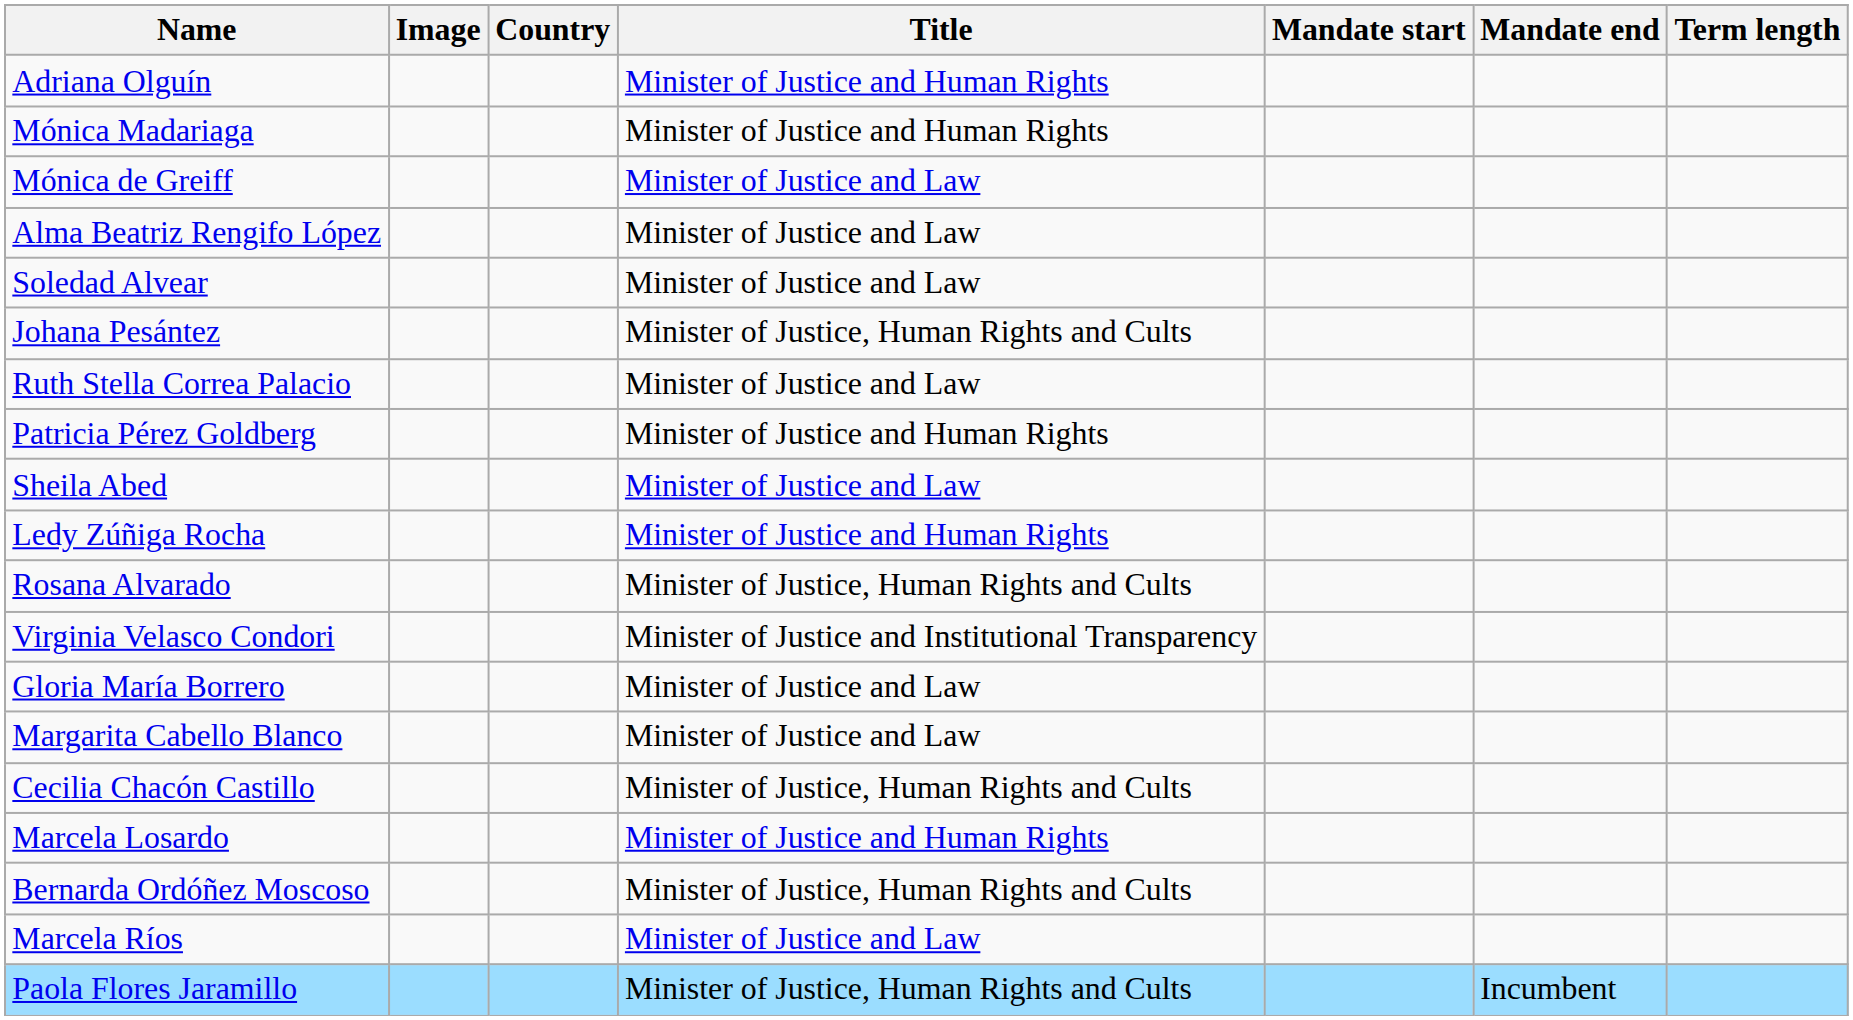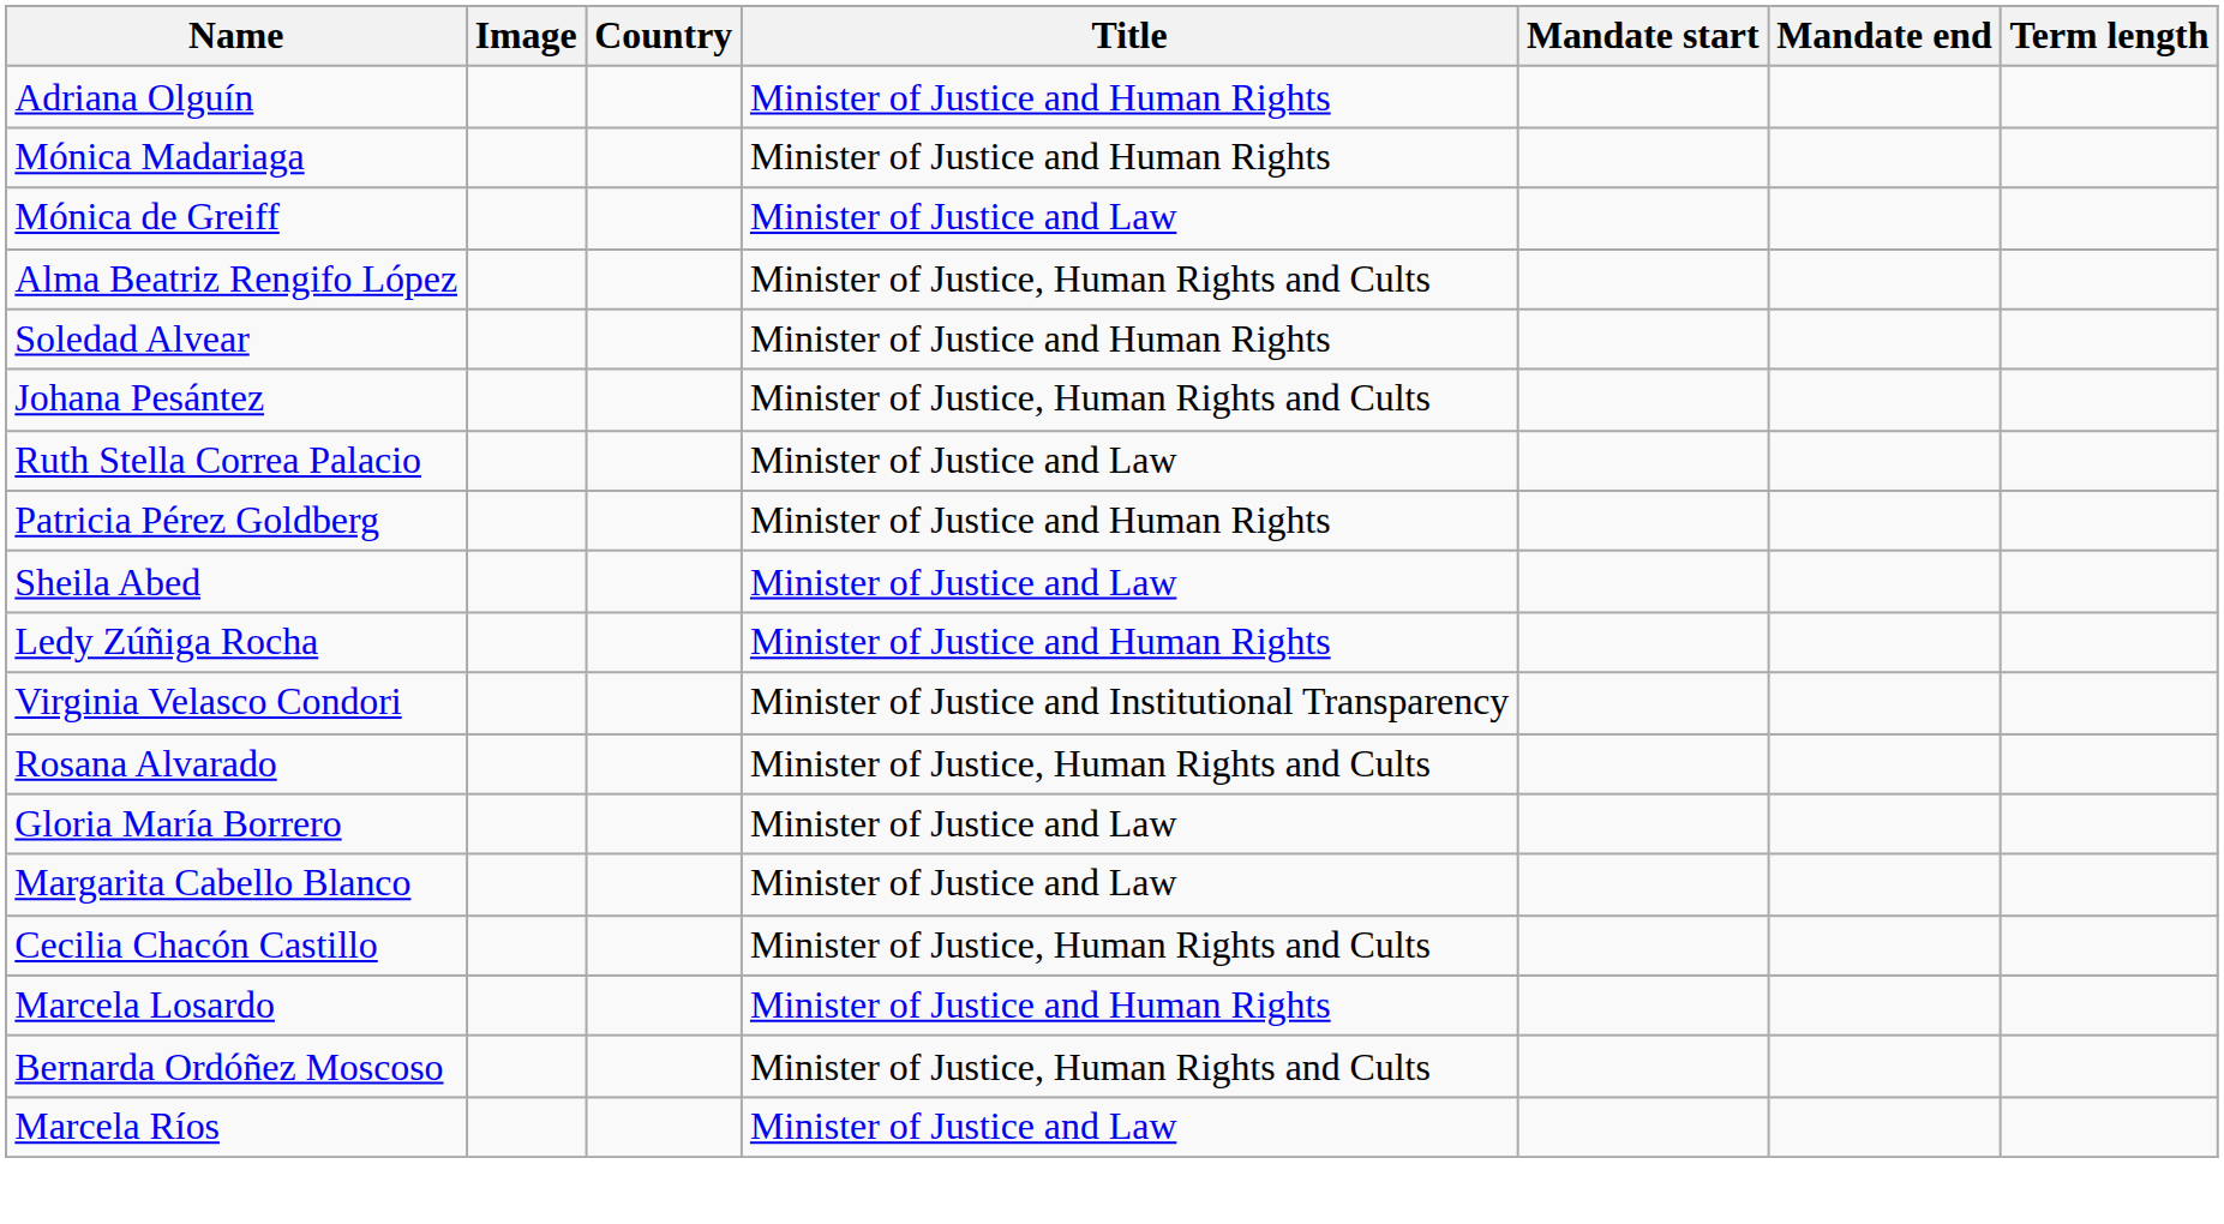Alma Beatriz Rengifo López | Title: Minister of Justice and Law -> Minister of Justice, Human Rights and Cults
Soledad Alvear | Title: Minister of Justice and Law -> Minister of Justice and Human Rights
rows swapped: Virginia Velasco Condori <-> Rosana Alvarado
- row: Paola Flores Jaramillo | Minister of Justice, Human Rights and Cults | Incumbent
